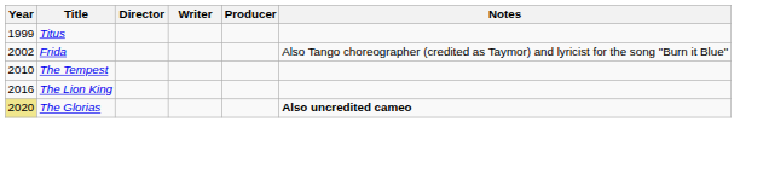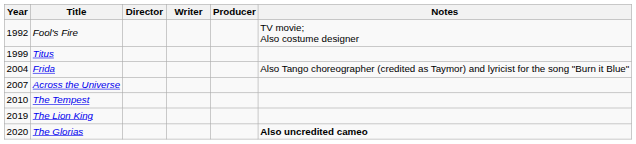+ row: 1992 | Fool's Fire | TV movie; Also costume designer
Frida | Year: 2002 -> 2004
+ row: 2007 | Across the Universe
The Lion King | Year: 2016 -> 2019
The Glorias | Year: khaki background -> no background
